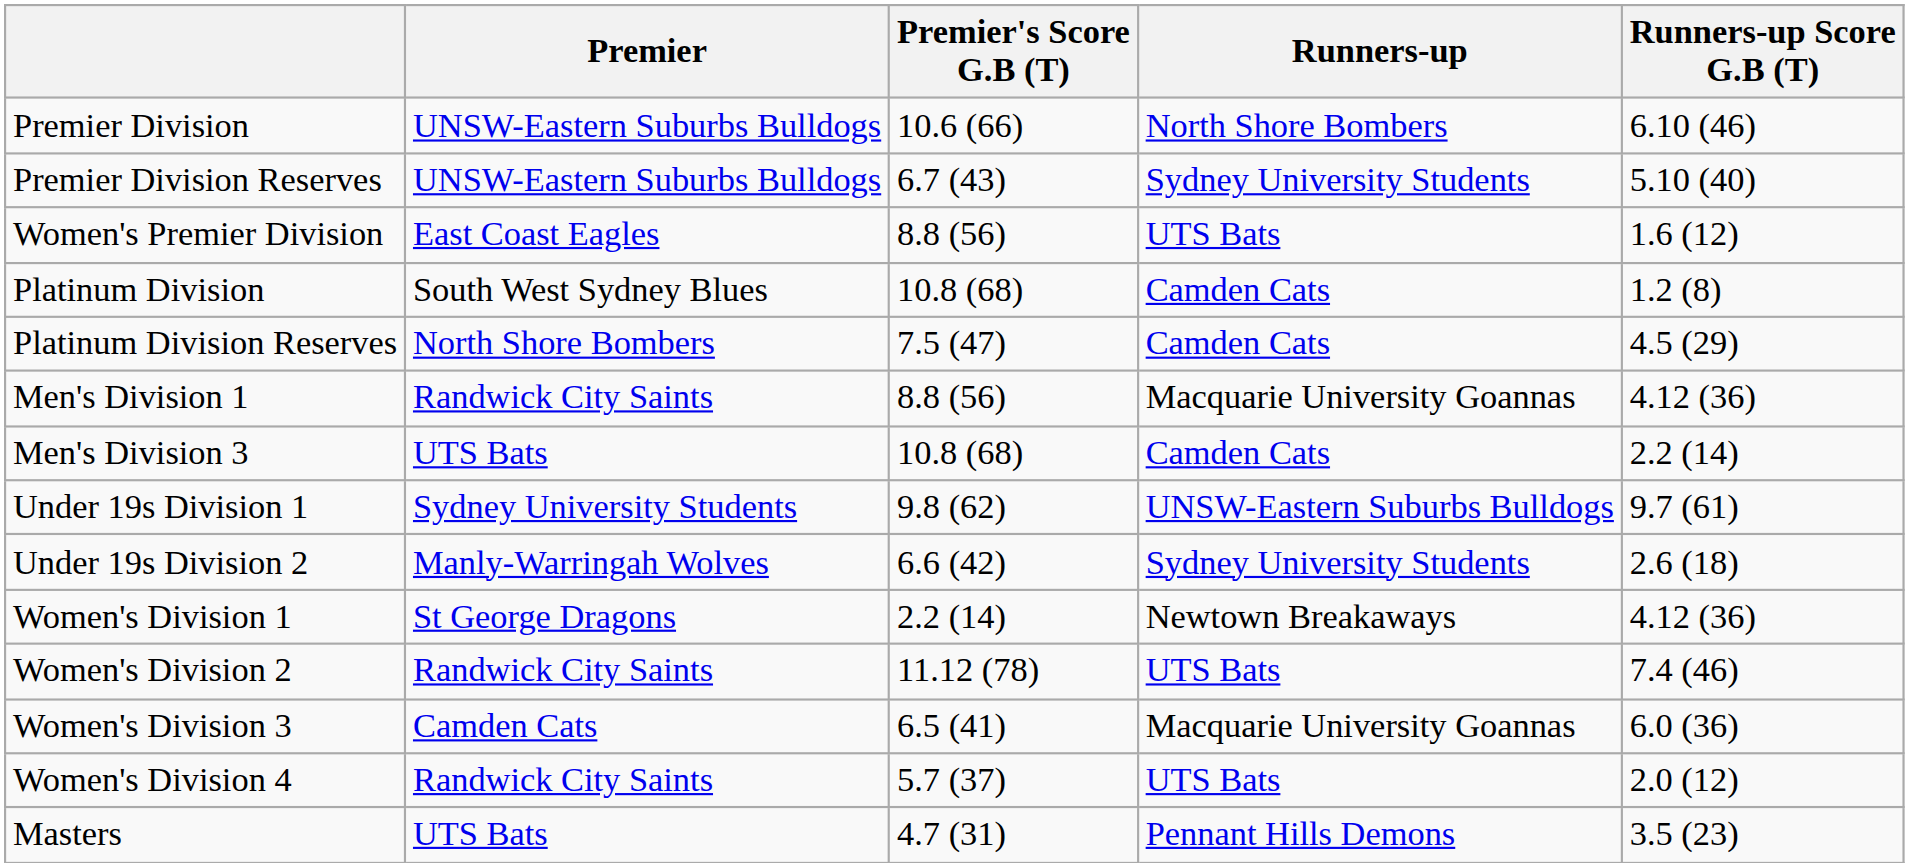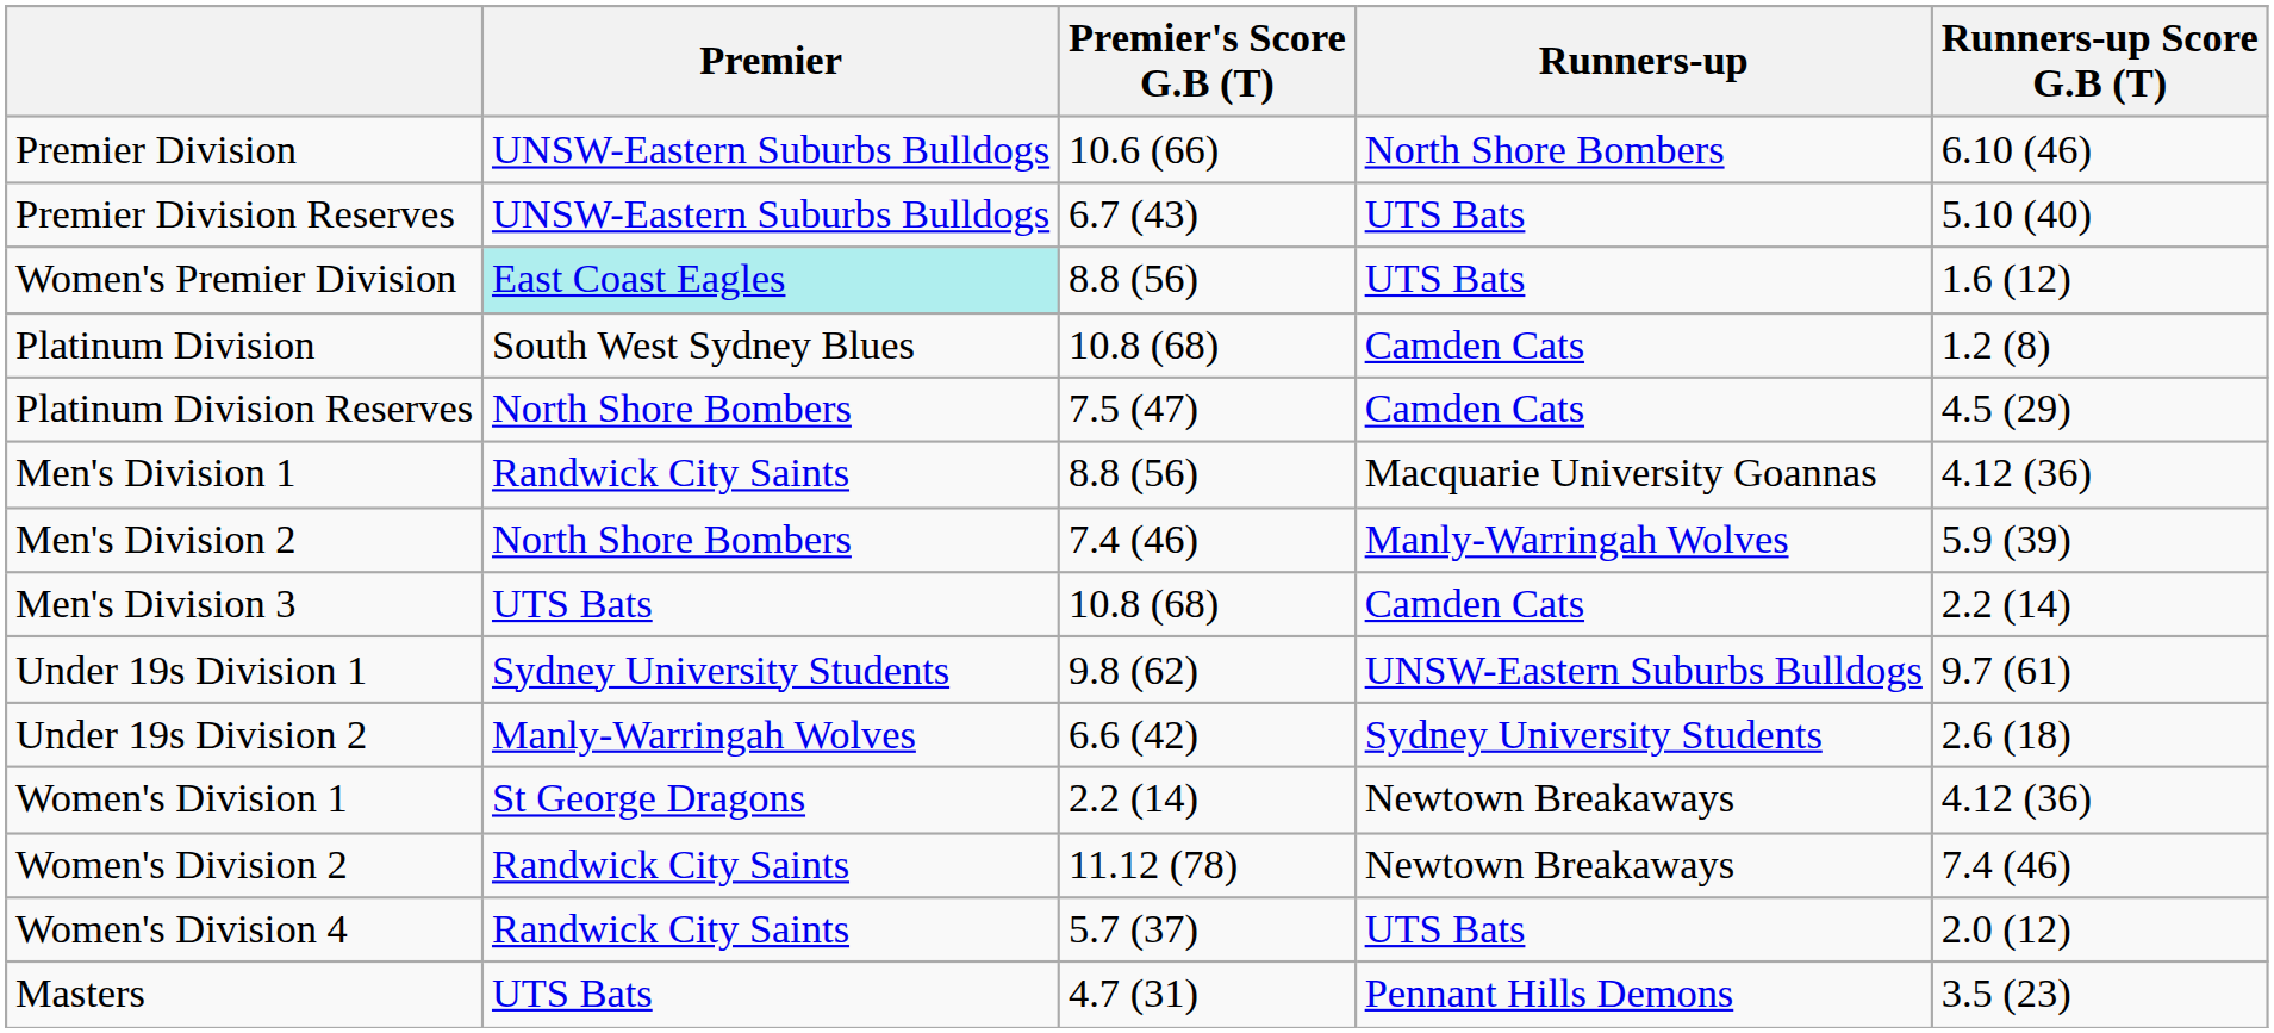Premier Division Reserves | Runners-up: Sydney University Students -> UTS Bats
Women's Premier Division | Premier: no background -> paleturquoise background
+ row: Men's Division 2 | North Shore Bombers | 7.4 (46) | Manly-Warringah Wolves | 5.9 (39)
Women's Division 2 | Runners-up: UTS Bats -> Newtown Breakaways
- row: Women's Division 3 | Camden Cats | 6.5 (41) | Macquarie University Goannas | 6.0 (36)
